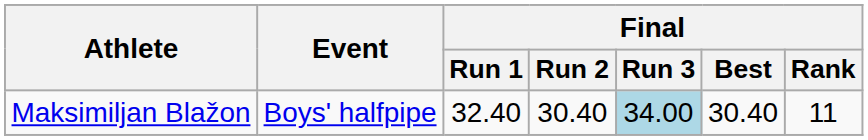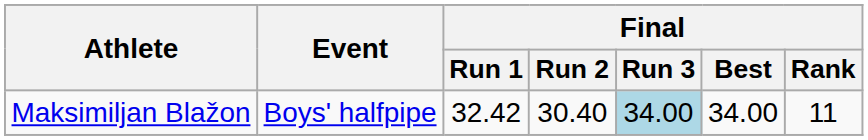Maksimiljan Blažon | Final / Run 1: 32.40 -> 32.42
Maksimiljan Blažon | Final / Best: 30.40 -> 34.00
